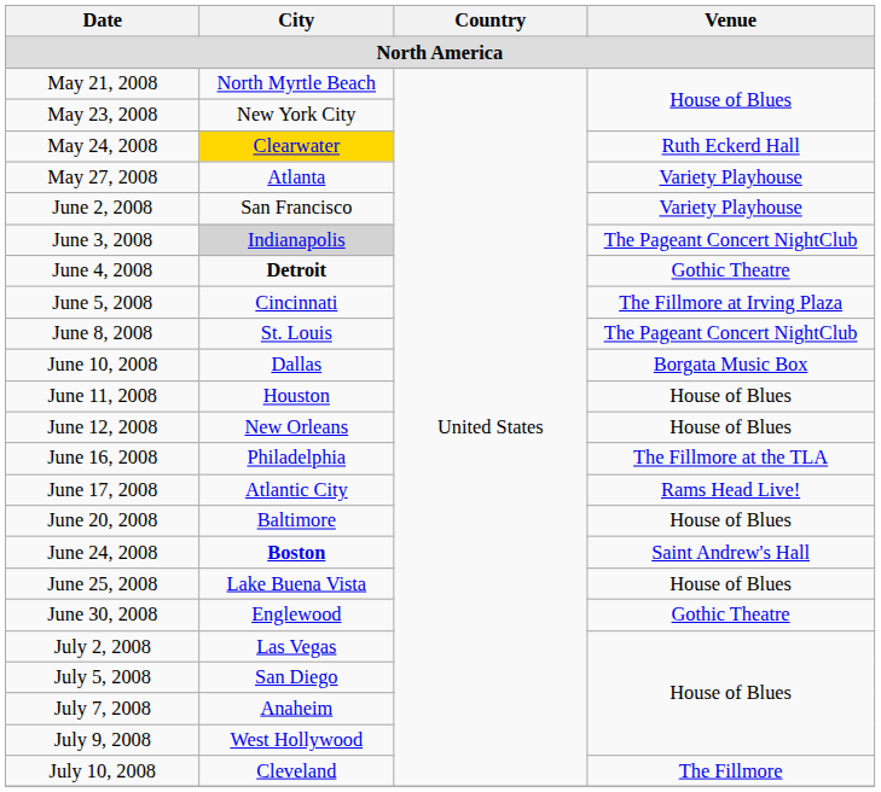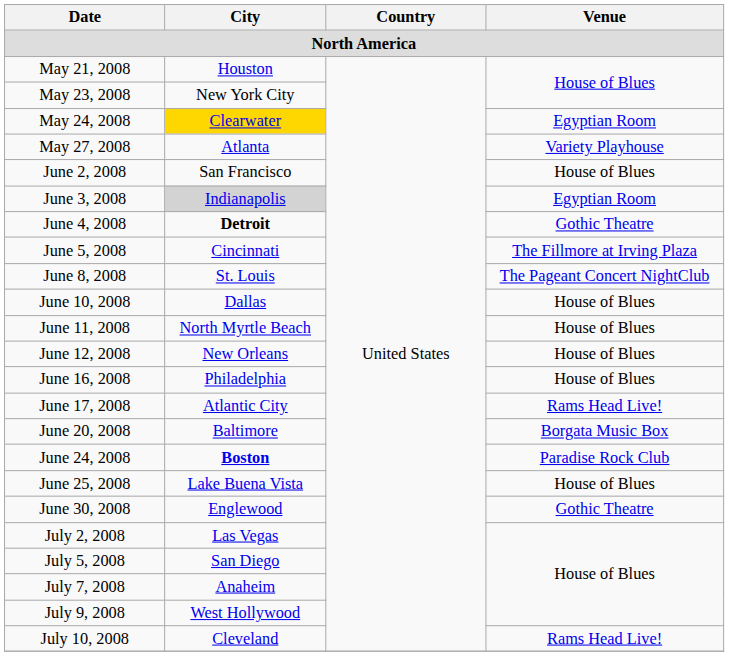May 21, 2008 | City: North Myrtle Beach -> Houston
May 24, 2008 | Venue: Ruth Eckerd Hall -> Egyptian Room
June 2, 2008 | Venue: Variety Playhouse -> House of Blues
June 3, 2008 | Venue: The Pageant Concert NightClub -> Egyptian Room
June 10, 2008 | Venue: Borgata Music Box -> House of Blues
June 11, 2008 | City: Houston -> North Myrtle Beach
June 16, 2008 | Venue: The Fillmore at the TLA -> House of Blues
June 20, 2008 | Venue: House of Blues -> Borgata Music Box
June 24, 2008 | Venue: Saint Andrew's Hall -> Paradise Rock Club
July 10, 2008 | Venue: The Fillmore -> Rams Head Live!
